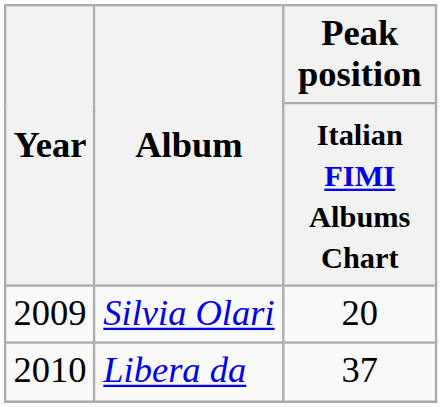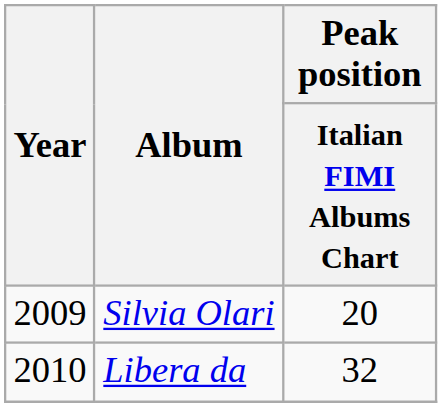Libera da | Peak position / Italian FIMI Albums Chart: 37 -> 32
